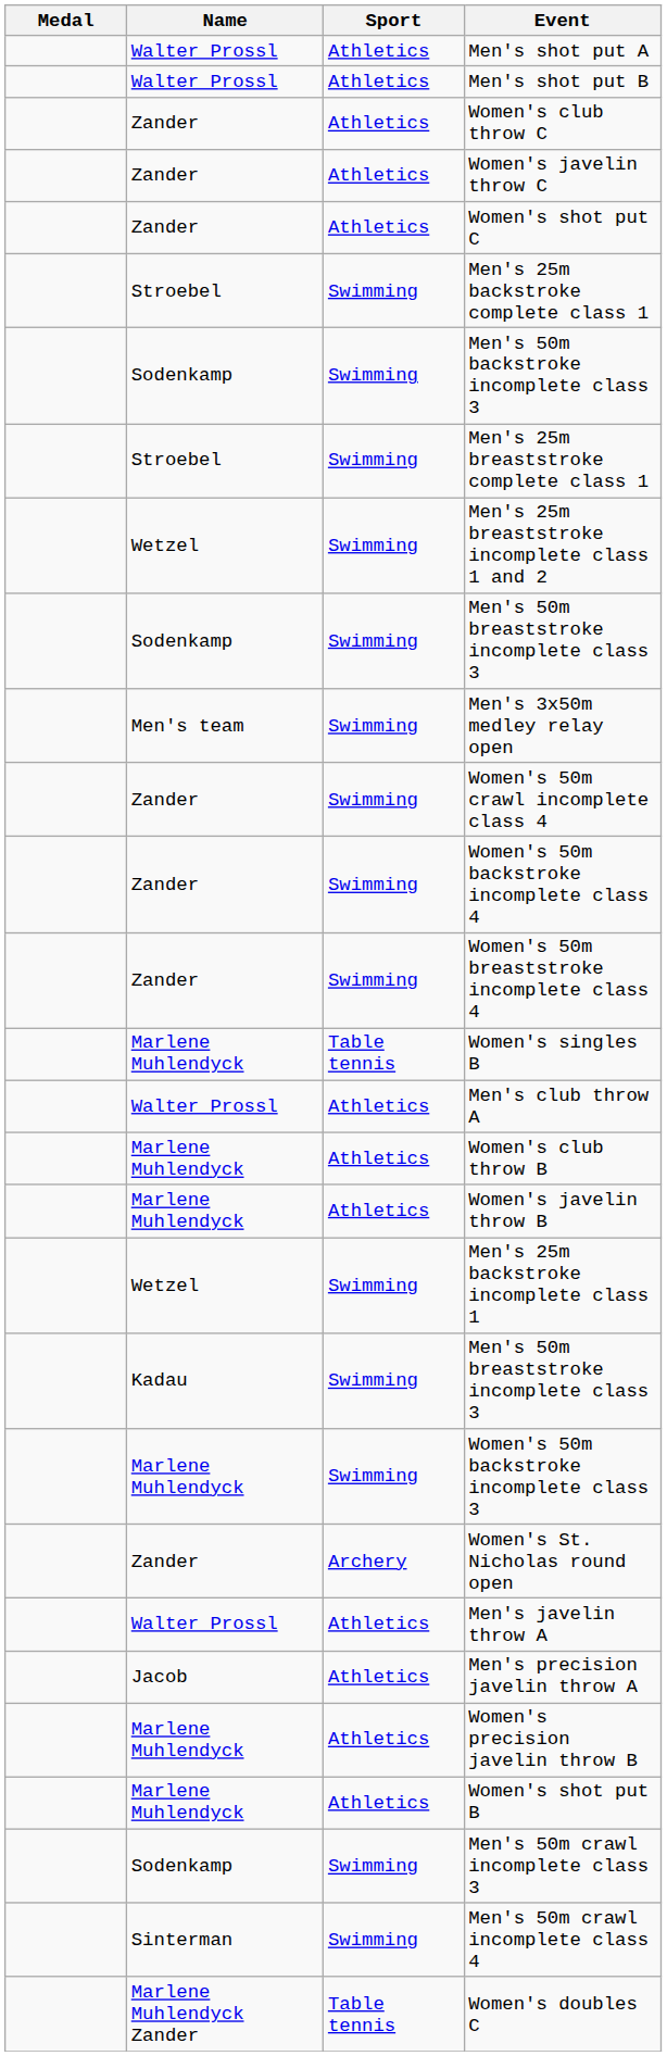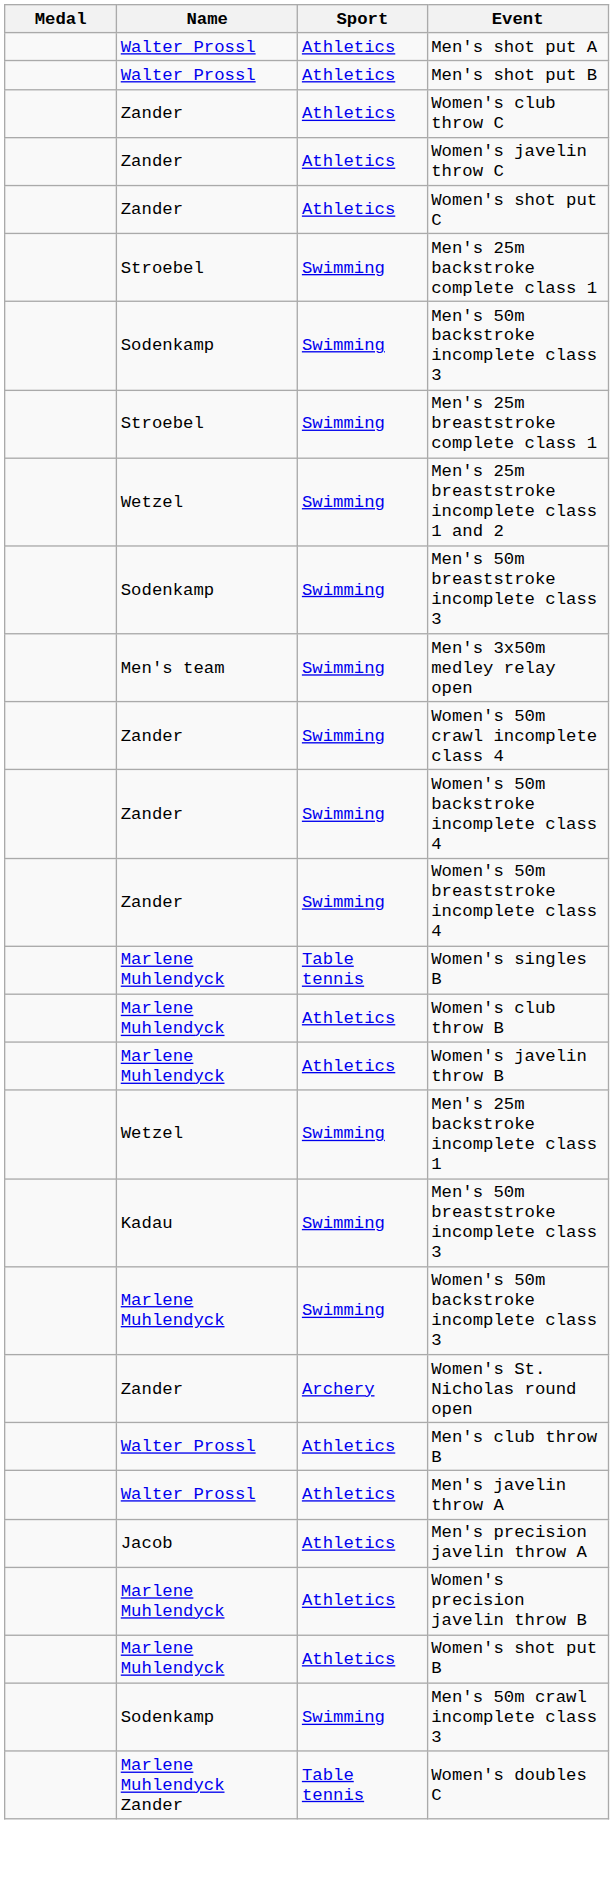- row: Walter Prossl | Athletics | Men's club throw A
+ row: Walter Prossl | Athletics | Men's club throw B
- row: Sinterman | Swimming | Men's 50m crawl incomplete class 4
